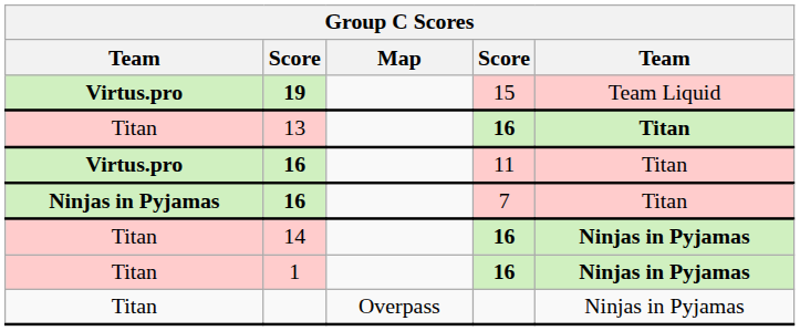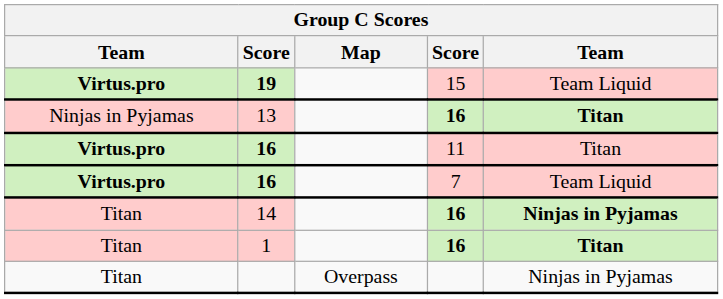13 | column 1: Titan -> Ninjas in Pyjamas
16 / 7 | column 1: Ninjas in Pyjamas -> Virtus.pro
16 / 7 | column 5: Titan -> Team Liquid
1 | column 5: Ninjas in Pyjamas -> Titan
